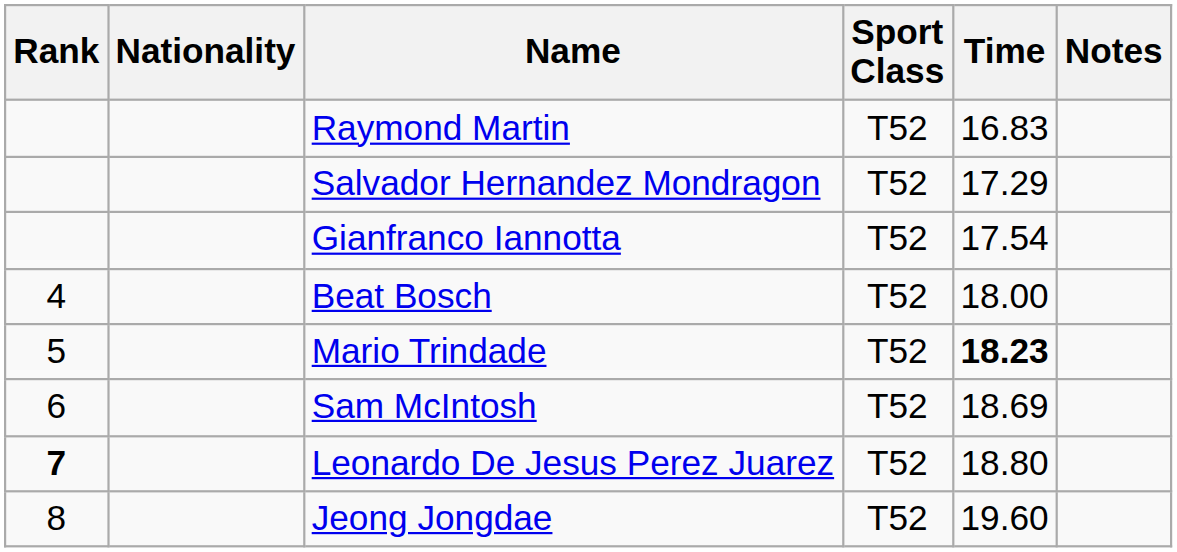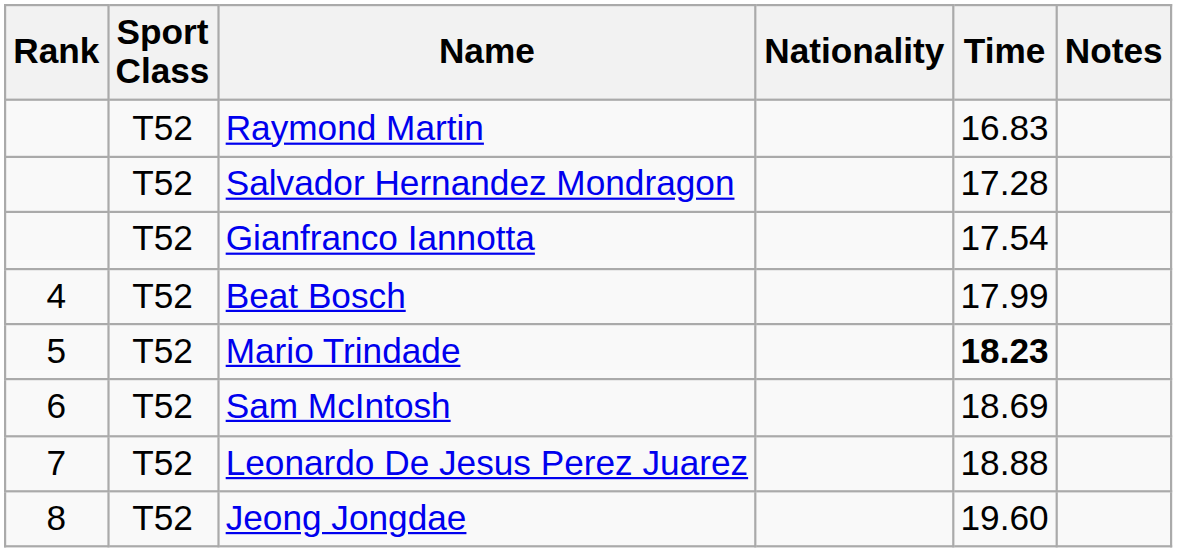columns swapped: Sport Class <-> Nationality
Salvador Hernandez Mondragon | Time: 17.29 -> 17.28
Beat Bosch | Time: 18.00 -> 17.99
Leonardo De Jesus Perez Juarez | Rank: bold -> normal
Leonardo De Jesus Perez Juarez | Time: 18.80 -> 18.88
